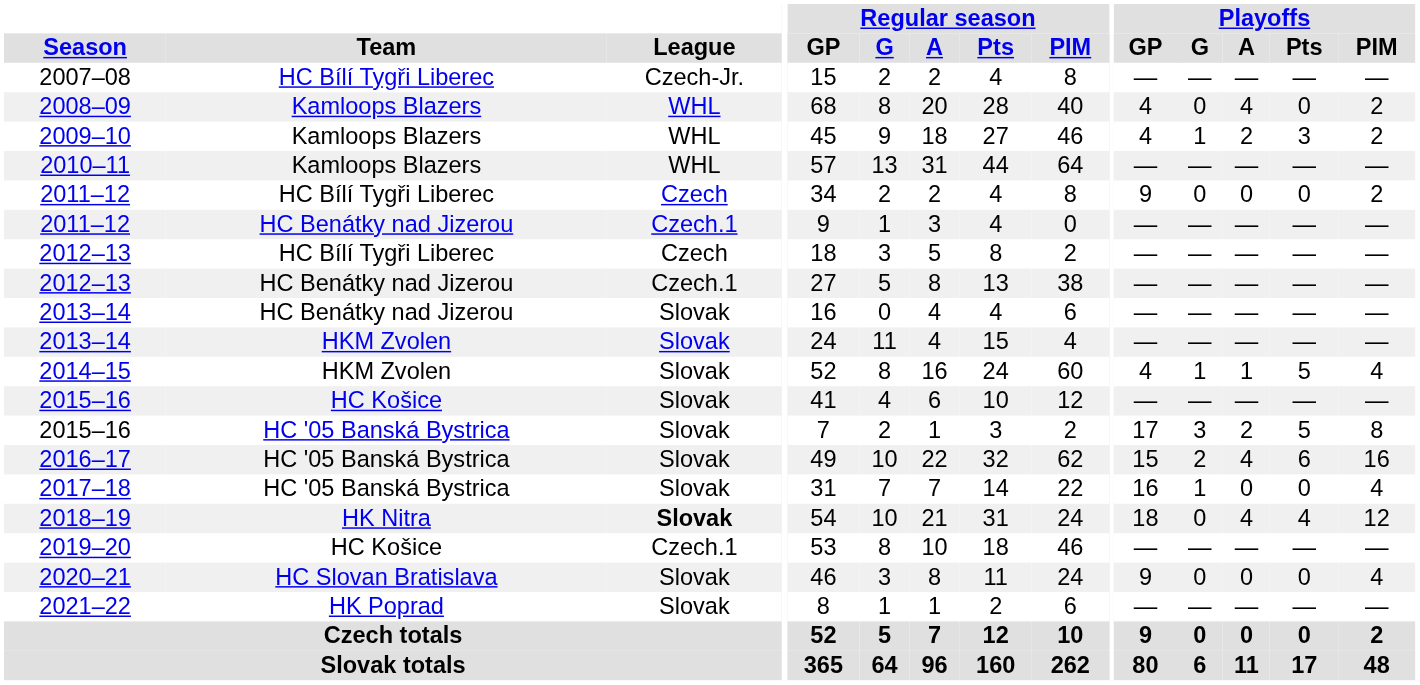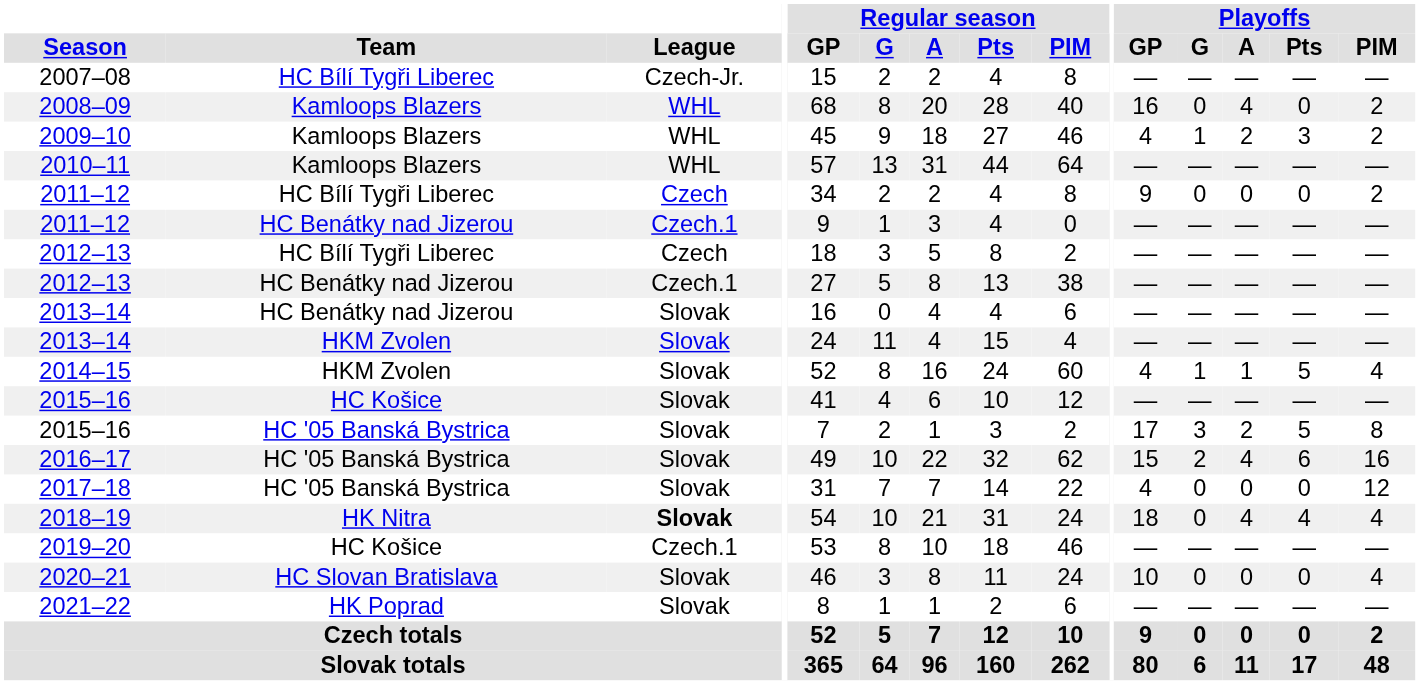2008–09 | Playoffs / GP: 4 -> 16
2017–18 | Playoffs / GP: 16 -> 4
2017–18 | Playoffs / G: 1 -> 0
2017–18 | Playoffs / PIM: 4 -> 12
2018–19 | Playoffs / PIM: 12 -> 4
2020–21 | Playoffs / GP: 9 -> 10
